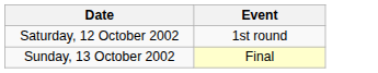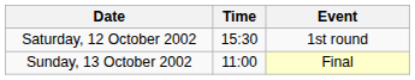+ column: Time | 15:30 | 11:00
